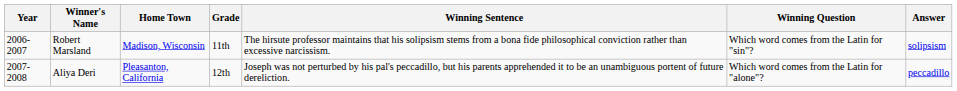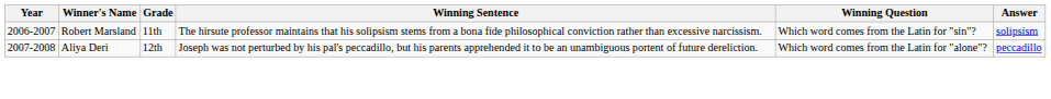- column: Home Town | Madison, Wisconsin | Pleasanton, California
